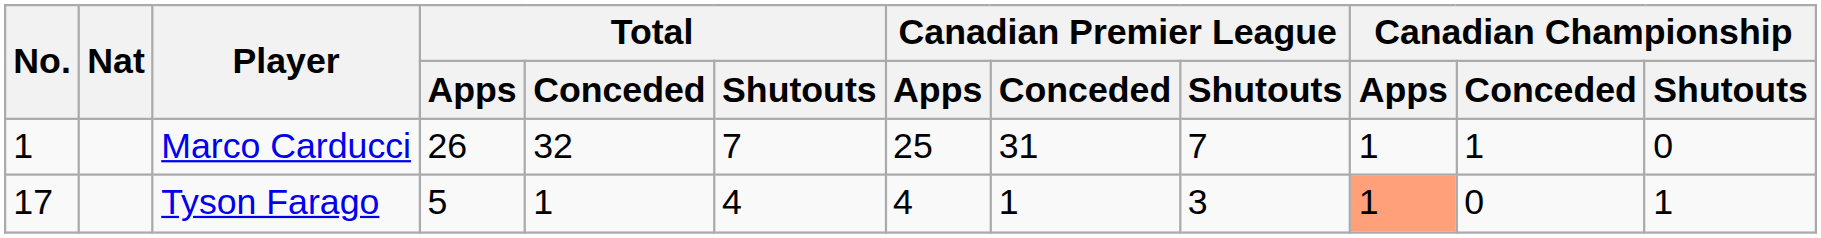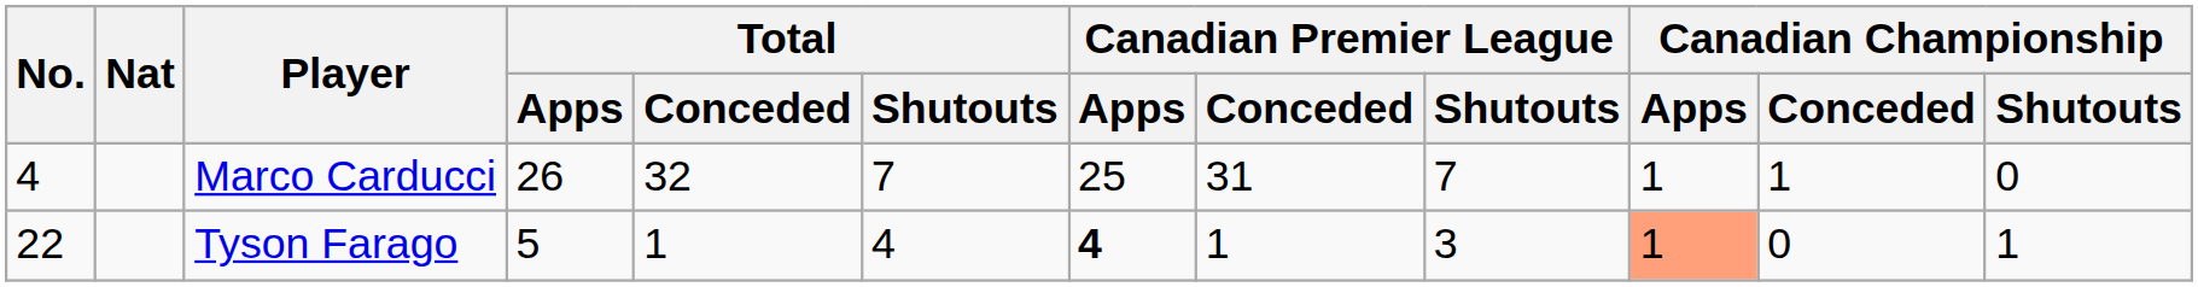Marco Carducci | No.: 1 -> 4
Tyson Farago | No.: 17 -> 22
Tyson Farago | Canadian Premier League / Apps: normal -> bold
